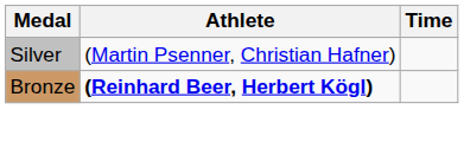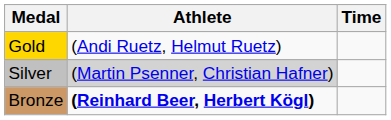+ row: Gold | (Andi Ruetz, Helmut Ruetz)
Silver | Athlete: no background -> lightgrey background
